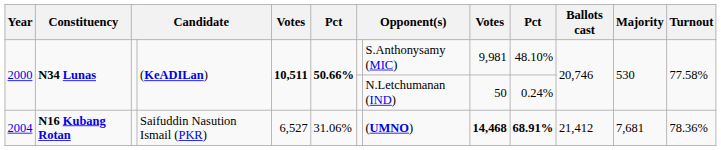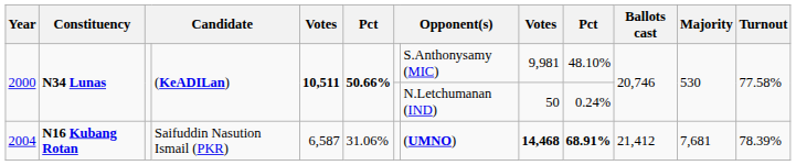2004 | column 5: 6,527 -> 6,587
2004 | Turnout: 78.36% -> 78.39%
